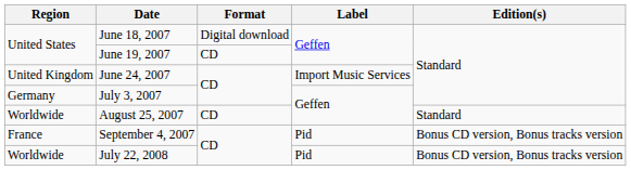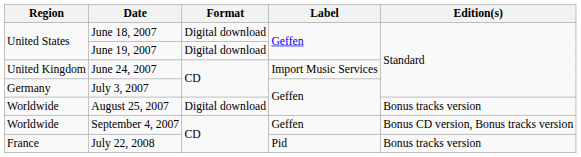June 19, 2007 | Format: CD -> Digital download
August 25, 2007 | Format: CD -> Digital download
August 25, 2007 | Edition(s): Standard -> Bonus tracks version
September 4, 2007 | Region: France -> Worldwide
September 4, 2007 | Label: Pid -> Geffen
July 22, 2008 | Region: Worldwide -> France
July 22, 2008 | Edition(s): Bonus CD version, Bonus tracks version -> Bonus tracks version
